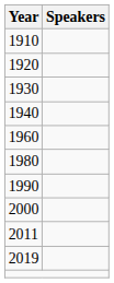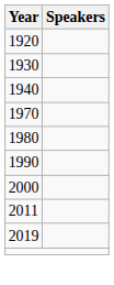- row: 1910
- row: 1960
+ row: 1970
